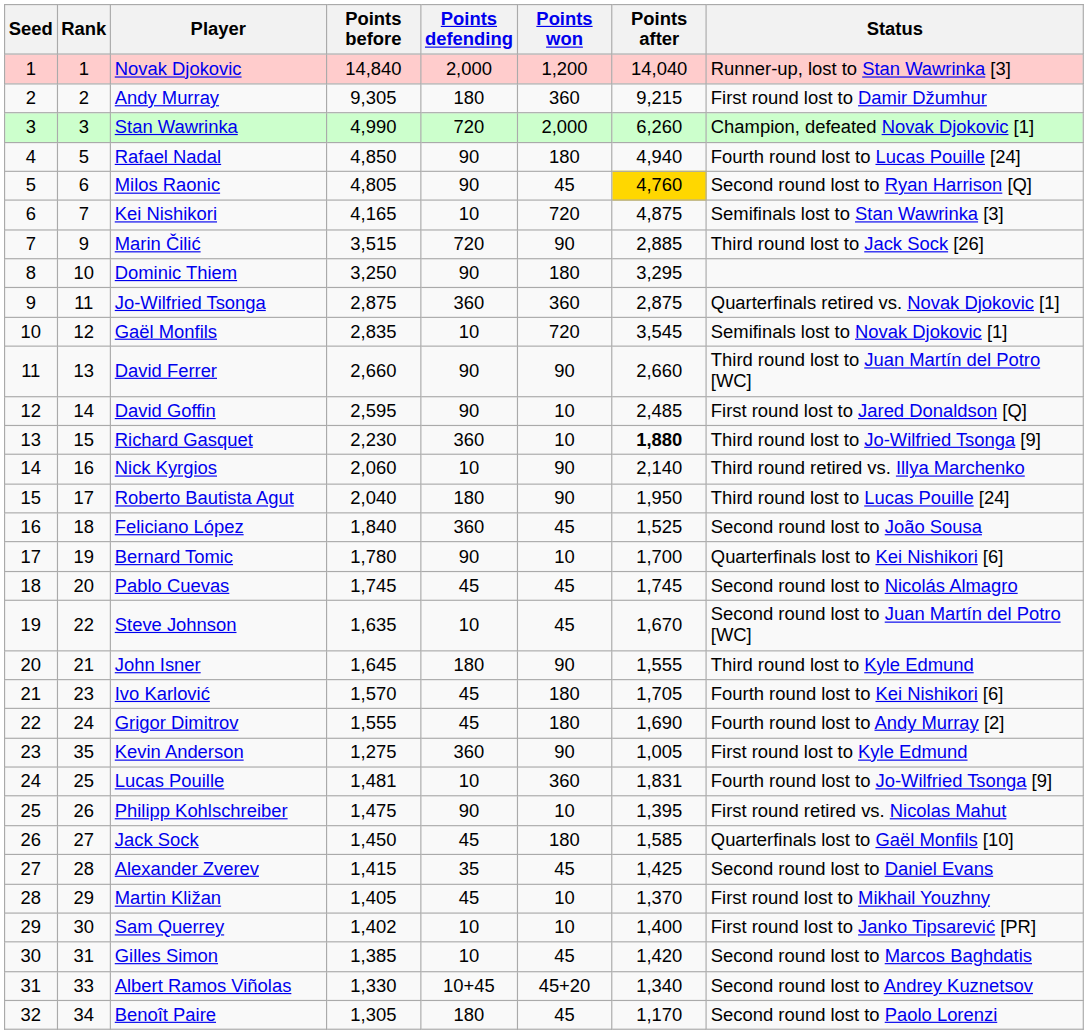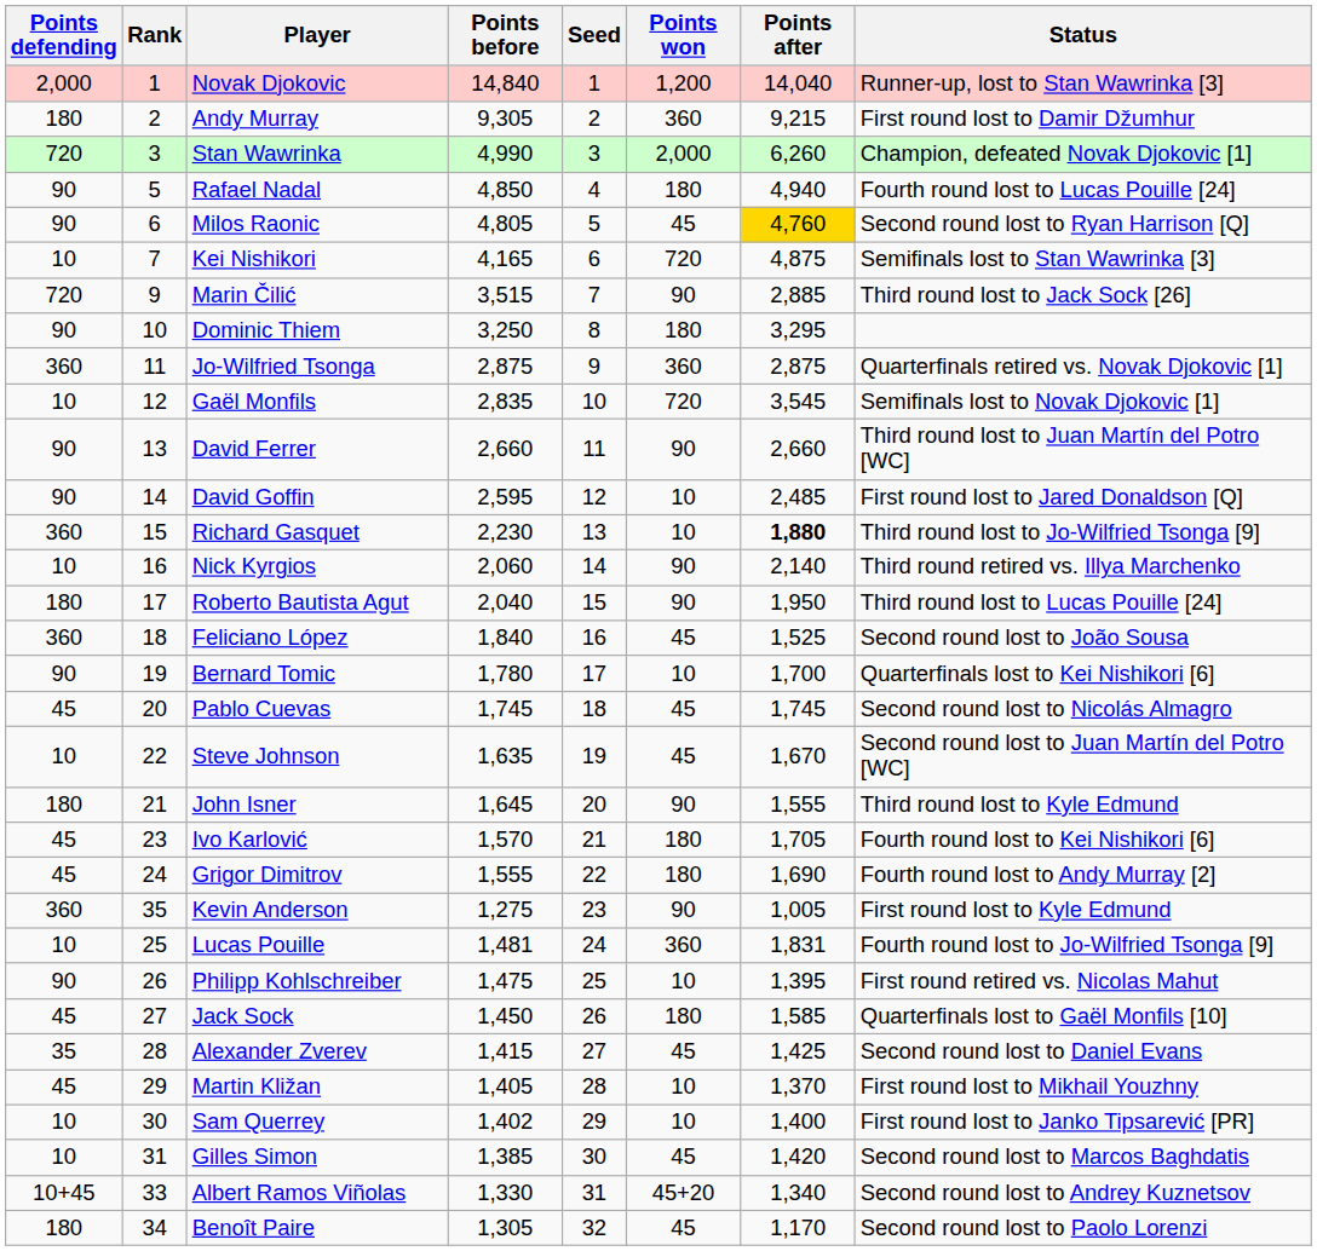columns swapped: Seed <-> Points defending
